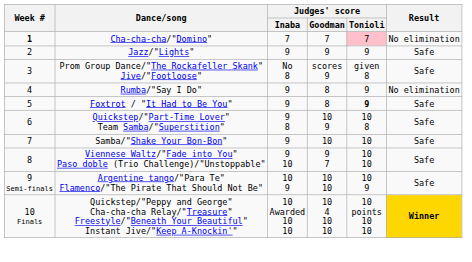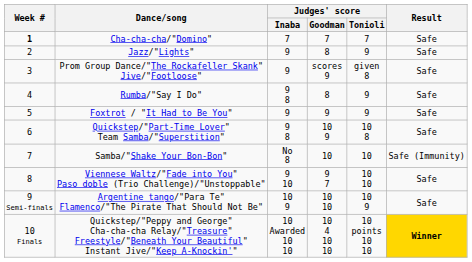Cha-cha-cha/"Domino" | Judges' score / Tonioli: pink background -> no background
Cha-cha-cha/"Domino" | Result: No elimination -> Safe
Jazz/"Lights" | Judges' score / Goodman: 9 -> 8
Prom Group Dance/"The Rockafeller Skank" Jive/"Footloose" | Judges' score / Inaba: No 8 -> 9
Rumba/"Say I Do" | Judges' score / Inaba: 9 -> 9 8
Rumba/"Say I Do" | Result: No elimination -> Safe
Foxtrot / "It Had to Be You" | Judges' score / Goodman: 8 -> 9
Foxtrot / "It Had to Be You" | Judges' score / Tonioli: bold -> normal
Samba/"Shake Your Bon-Bon" | Judges' score / Inaba: 9 -> No 8
Samba/"Shake Your Bon-Bon" | Result: Safe -> Safe (Immunity)
